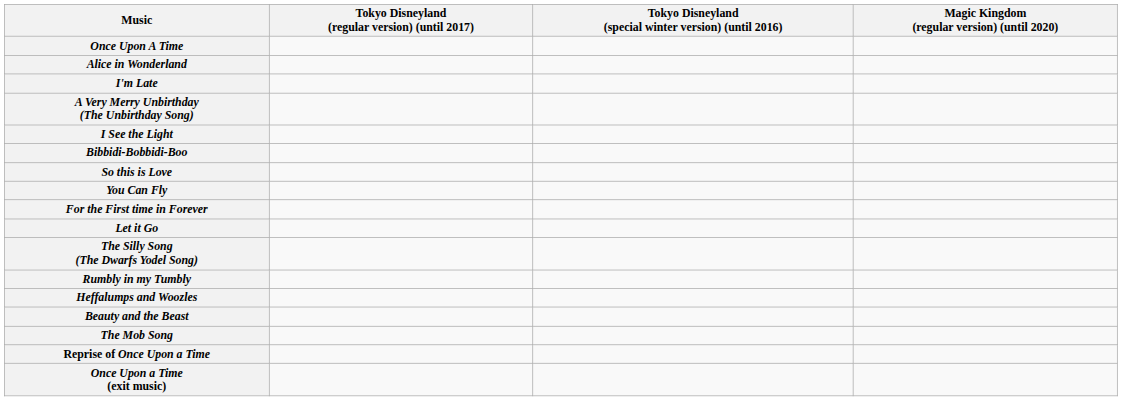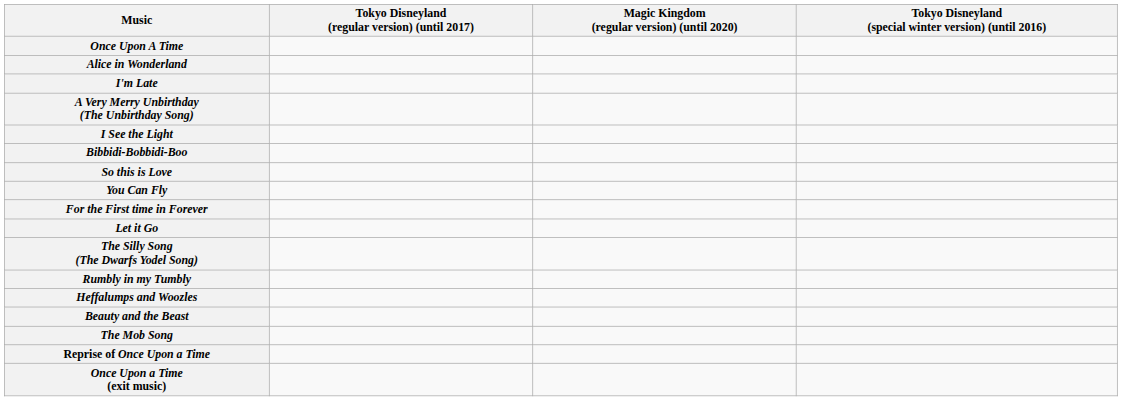columns swapped: Tokyo Disneyland (special winter version) (until 2016) <-> Magic Kingdom (regular version) (until 2020)
